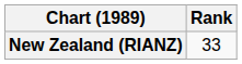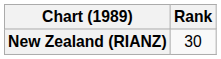New Zealand (RIANZ) | Rank: 33 -> 30
